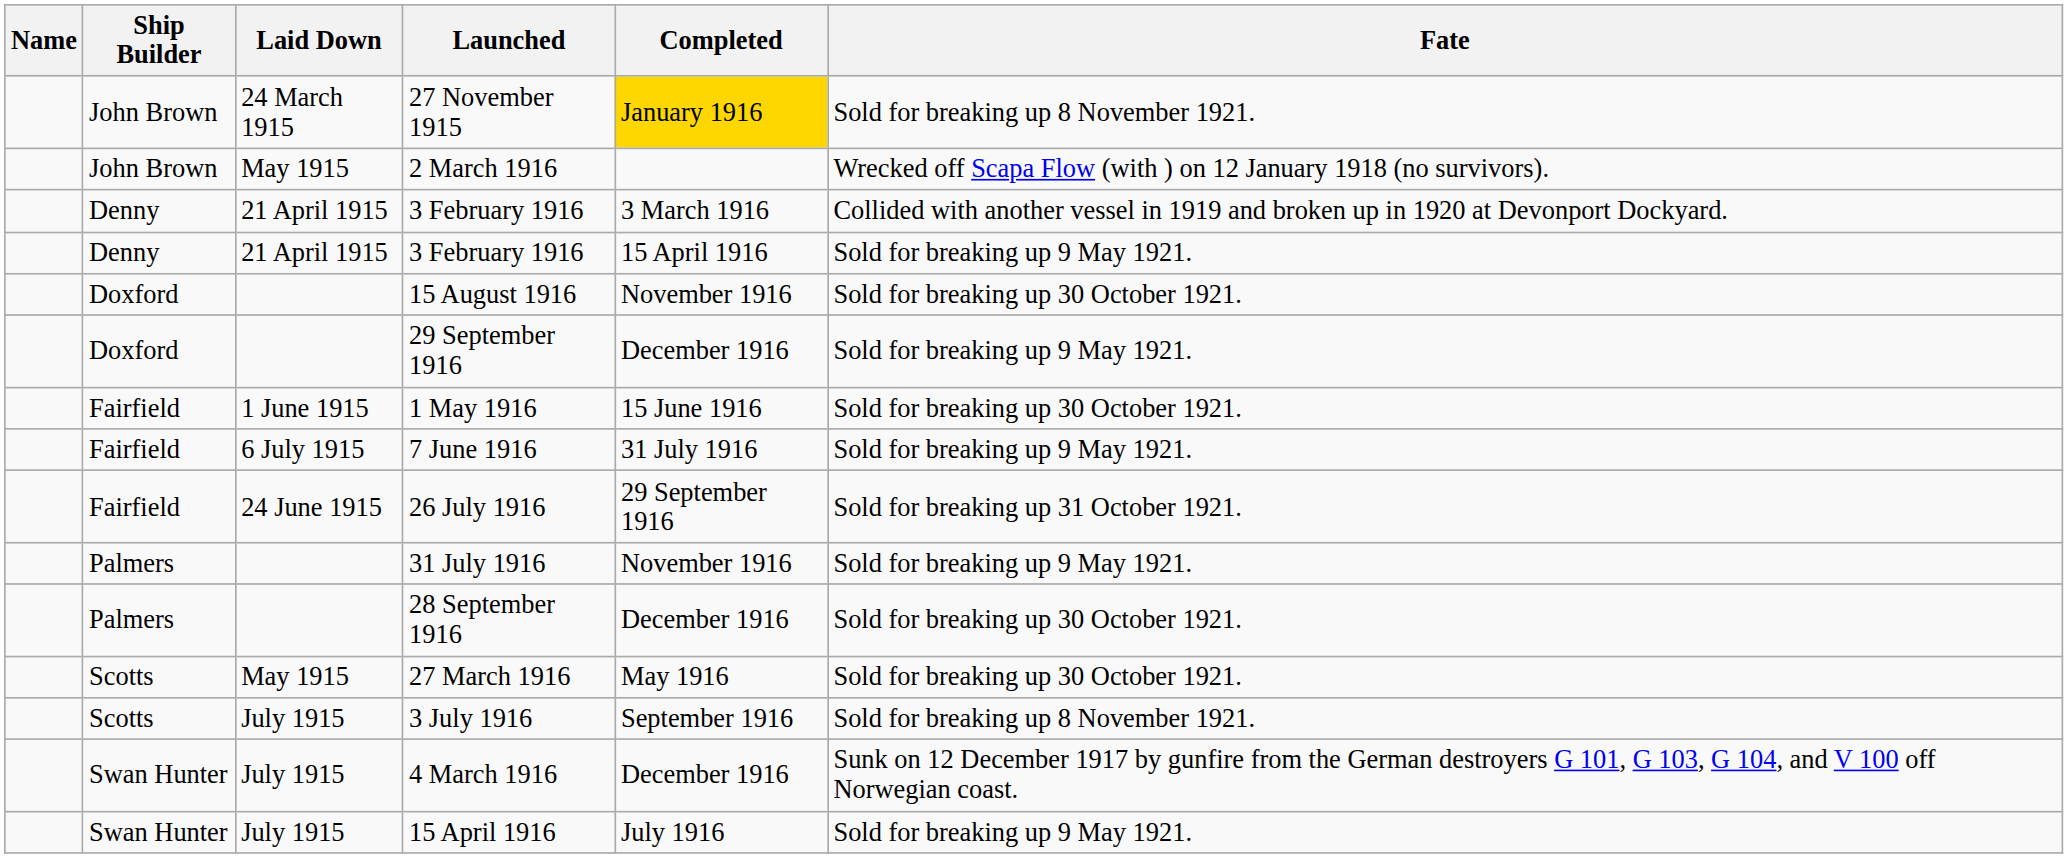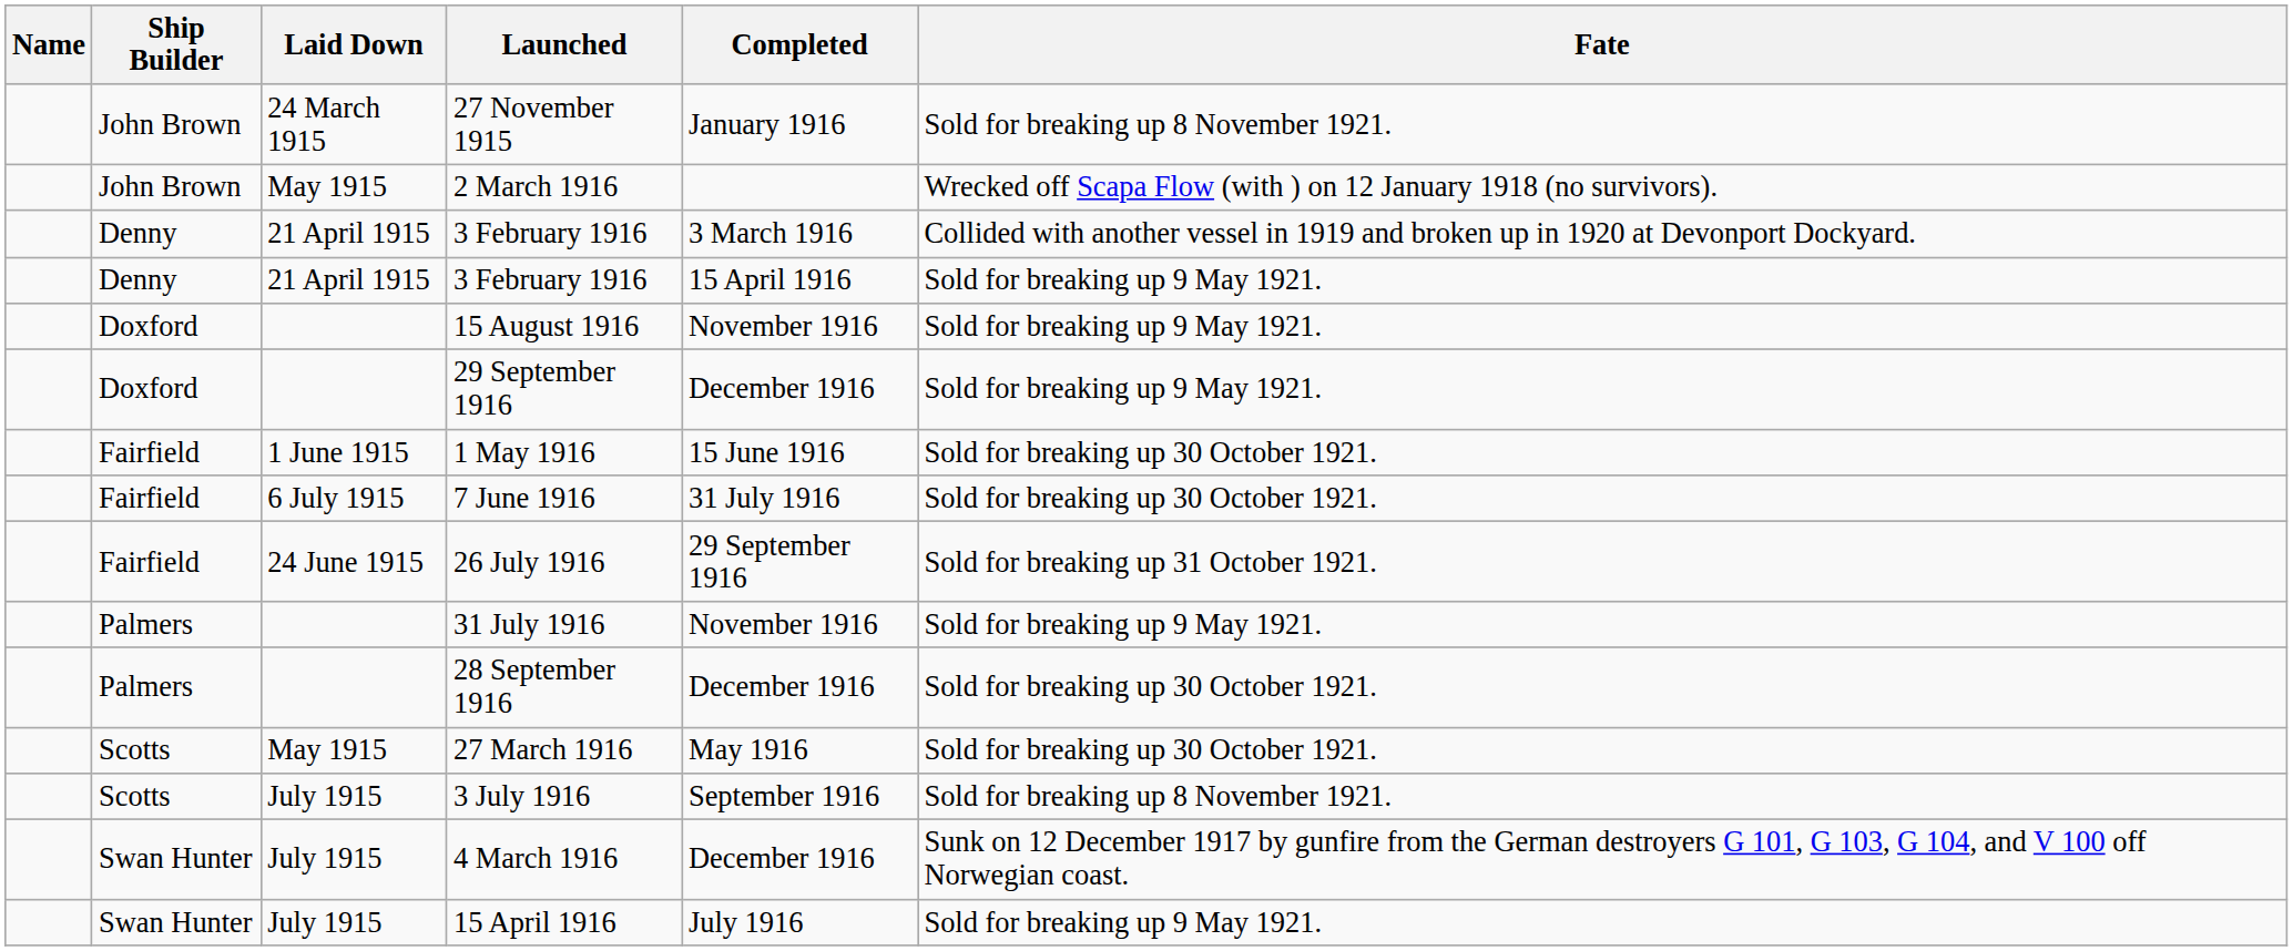27 November 1915 | Completed: gold background -> no background
15 August 1916 | Fate: Sold for breaking up 30 October 1921. -> Sold for breaking up 9 May 1921.
7 June 1916 | Fate: Sold for breaking up 9 May 1921. -> Sold for breaking up 30 October 1921.
